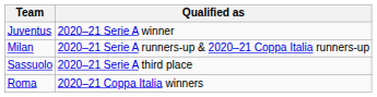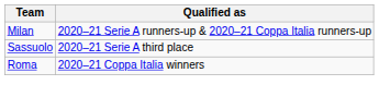- row: Juventus | 2020–21 Serie A winner
